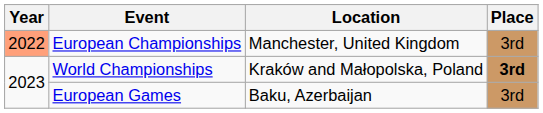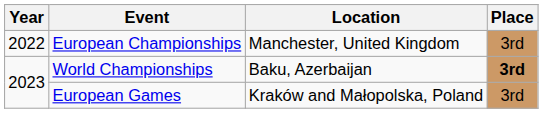European Championships | Year: lightsalmon background -> no background
World Championships | Location: Kraków and Małopolska, Poland -> Baku, Azerbaijan
European Games | Location: Baku, Azerbaijan -> Kraków and Małopolska, Poland
